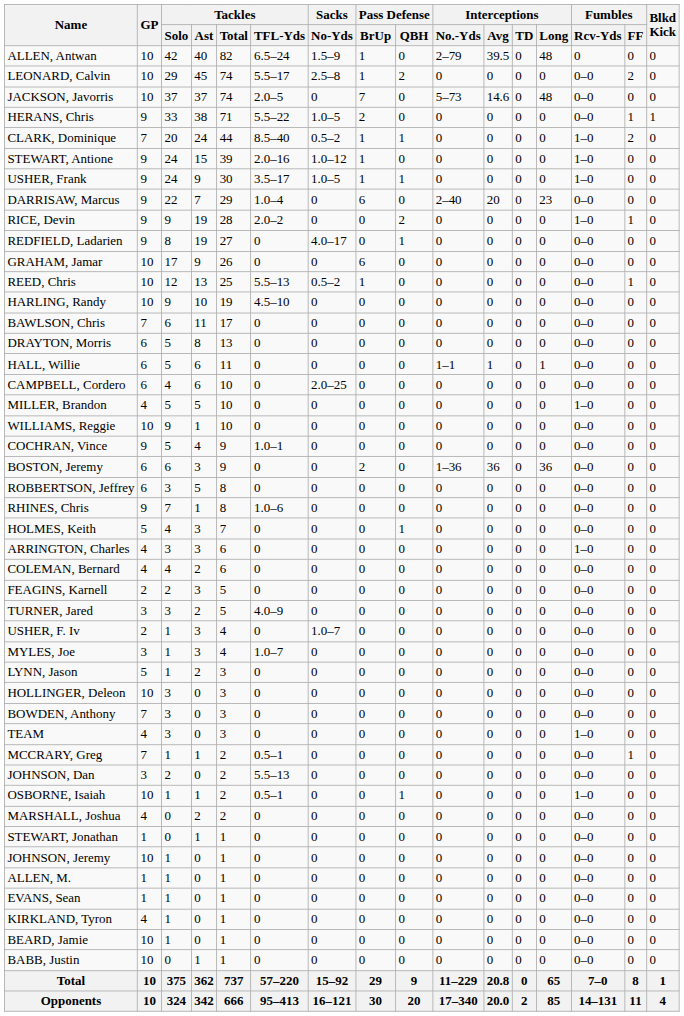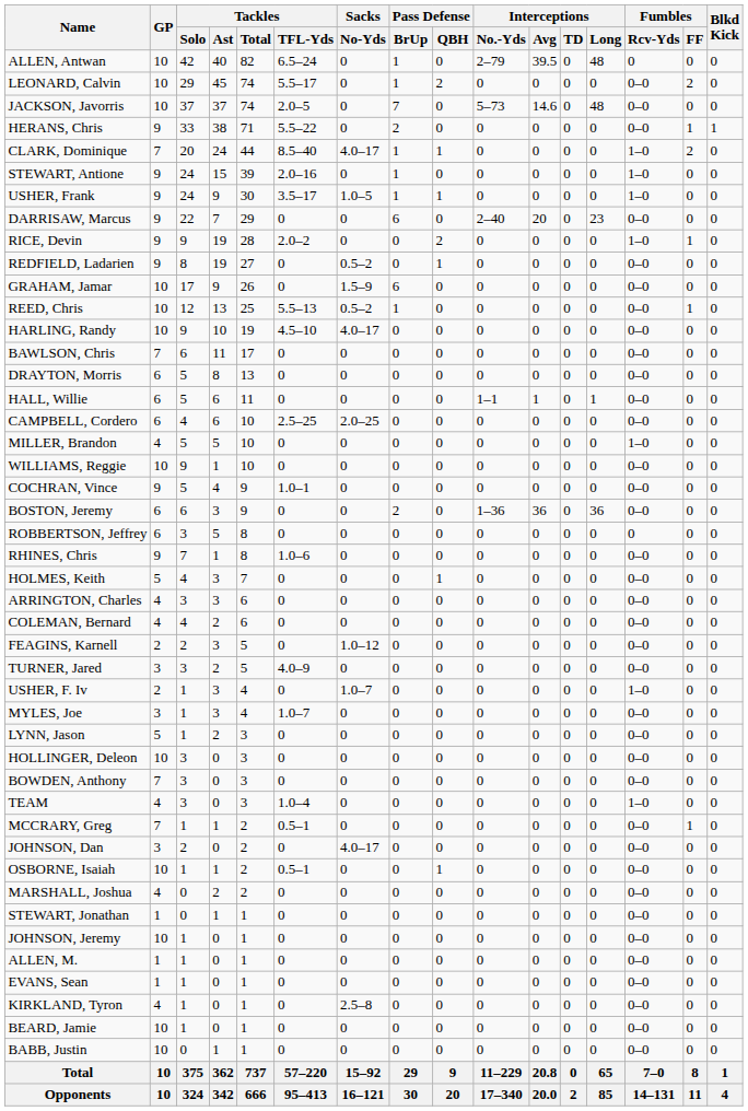ALLEN, Antwan | Sacks / No-Yds: 1.5–9 -> 0
LEONARD, Calvin | Sacks / No-Yds: 2.5–8 -> 0
HERANS, Chris | Sacks / No-Yds: 1.0–5 -> 0
CLARK, Dominique | Sacks / No-Yds: 0.5–2 -> 4.0–17
STEWART, Antione | Sacks / No-Yds: 1.0–12 -> 0
DARRISAW, Marcus | Tackles / TFL-Yds: 1.0–4 -> 0
REDFIELD, Ladarien | Sacks / No-Yds: 4.0–17 -> 0.5–2
GRAHAM, Jamar | Sacks / No-Yds: 0 -> 1.5–9
HARLING, Randy | Sacks / No-Yds: 0 -> 4.0–17
CAMPBELL, Cordero | Tackles / TFL-Yds: 0 -> 2.5–25
ROBBERTSON, Jeffrey | Fumbles / Rcv-Yds: 0–0 -> 0
ARRINGTON, Charles | Fumbles / Rcv-Yds: 1–0 -> 0–0
FEAGINS, Karnell | Sacks / No-Yds: 0 -> 1.0–12
USHER, F. Iv | Fumbles / Rcv-Yds: 0–0 -> 1–0
TEAM | Tackles / TFL-Yds: 0 -> 1.0–4
JOHNSON, Dan | Tackles / TFL-Yds: 5.5–13 -> 0
JOHNSON, Dan | Sacks / No-Yds: 0 -> 4.0–17
OSBORNE, Isaiah | Fumbles / Rcv-Yds: 1–0 -> 0–0
KIRKLAND, Tyron | Sacks / No-Yds: 0 -> 2.5–8
